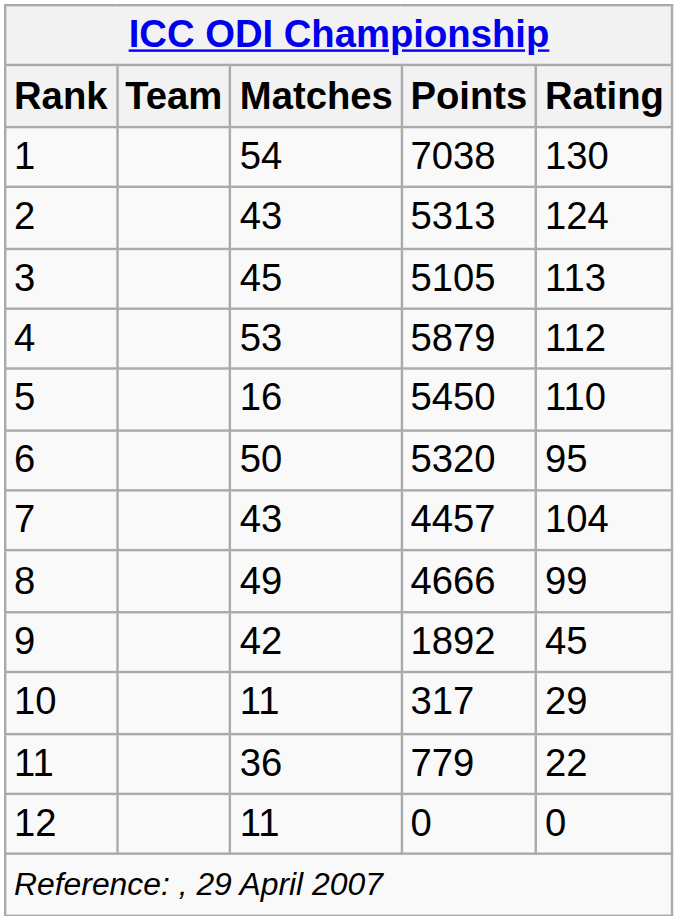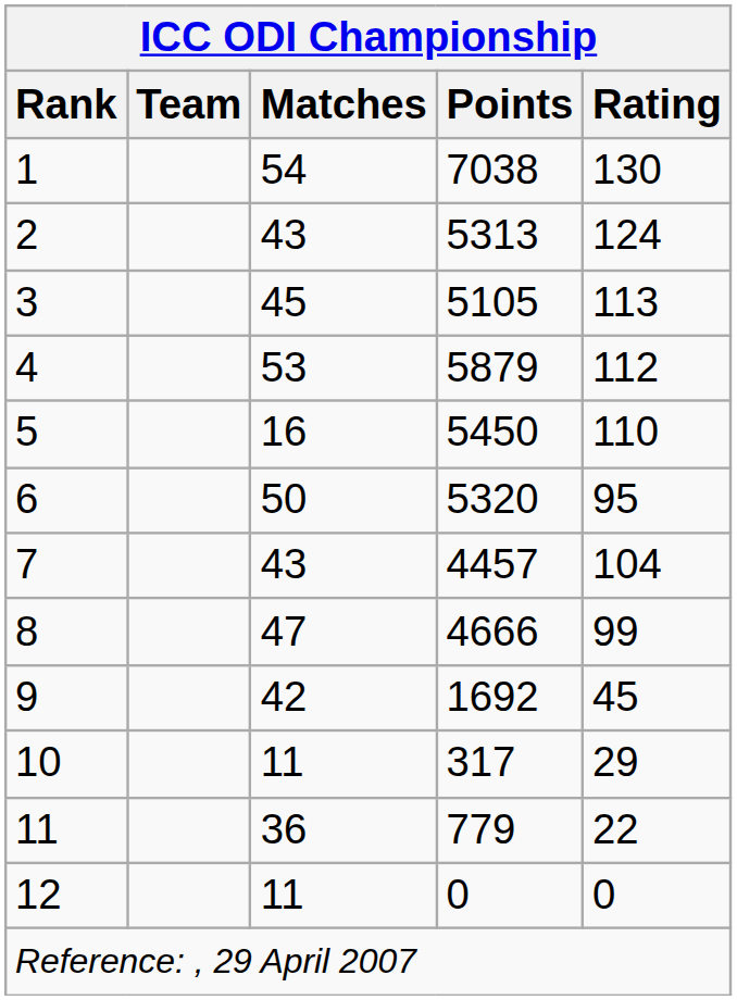8 | Matches: 49 -> 47
9 | Points: 1892 -> 1692
